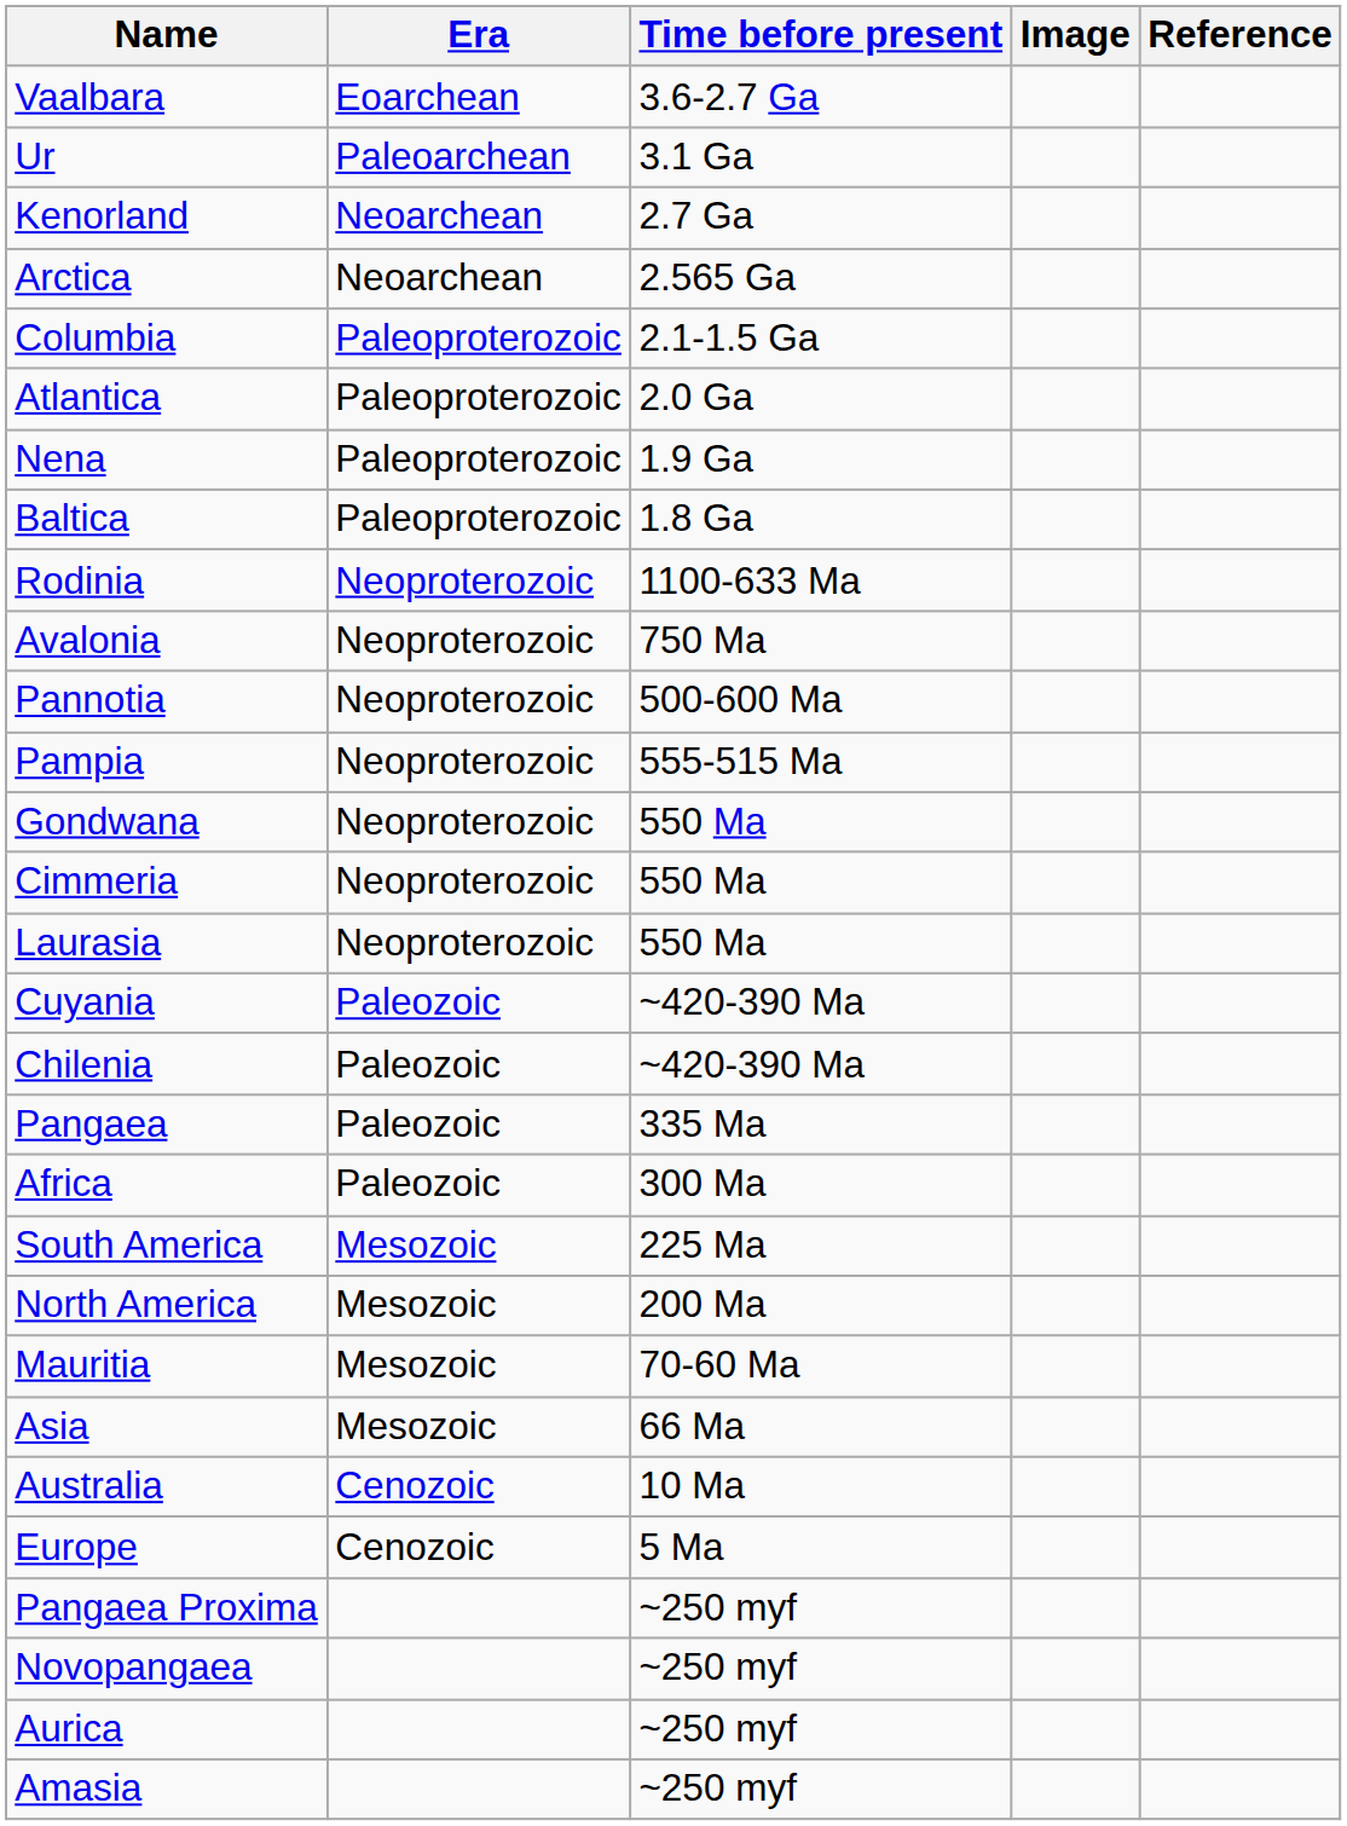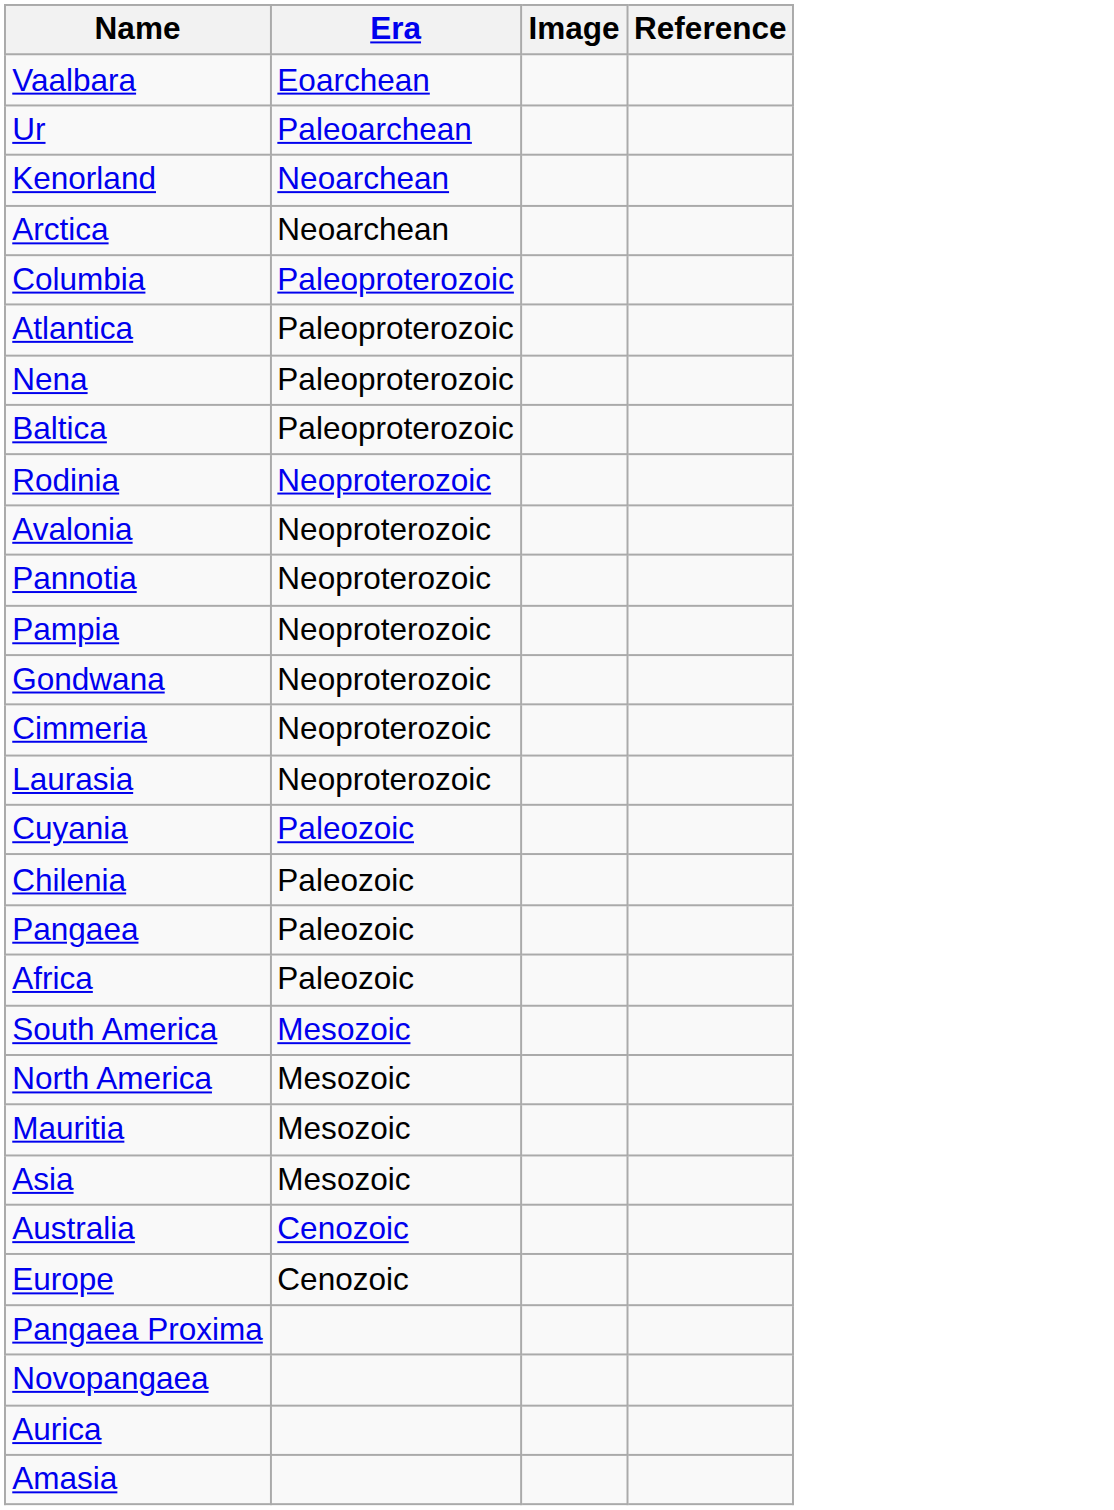- column: Time before present | 3.6-2.7 Ga | 3.1 Ga | 2.7 Ga | 2.565 Ga | 2.1-1.5 Ga | 2.0 Ga | 1.9 Ga | 1.8 Ga | 1100-633 Ma | 750 Ma | 500-600 Ma | 555-515 Ma | 550 Ma | 550 Ma | 550 Ma | ~420-390 Ma | ~420-390 Ma | 335 Ma | 300 Ma | 225 Ma | 200 Ma | 70-60 Ma | 66 Ma | 10 Ma | 5 Ma | ~250 myf | ~250 myf | ~250 myf | ~250 myf
